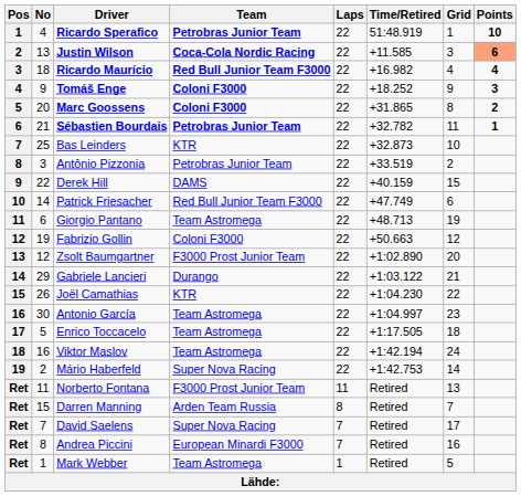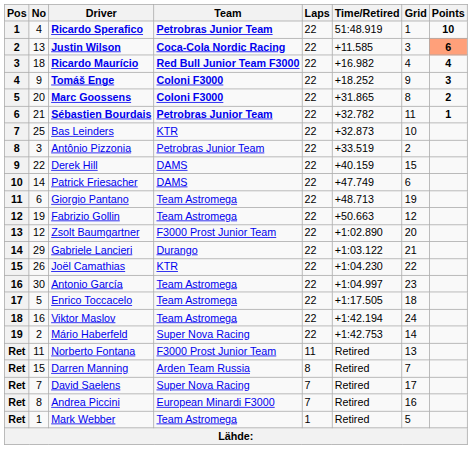Patrick Friesacher | Team: Red Bull Junior Team F3000 -> DAMS
Fabrizio Gollin | Team: Coloni F3000 -> Team Astromega
